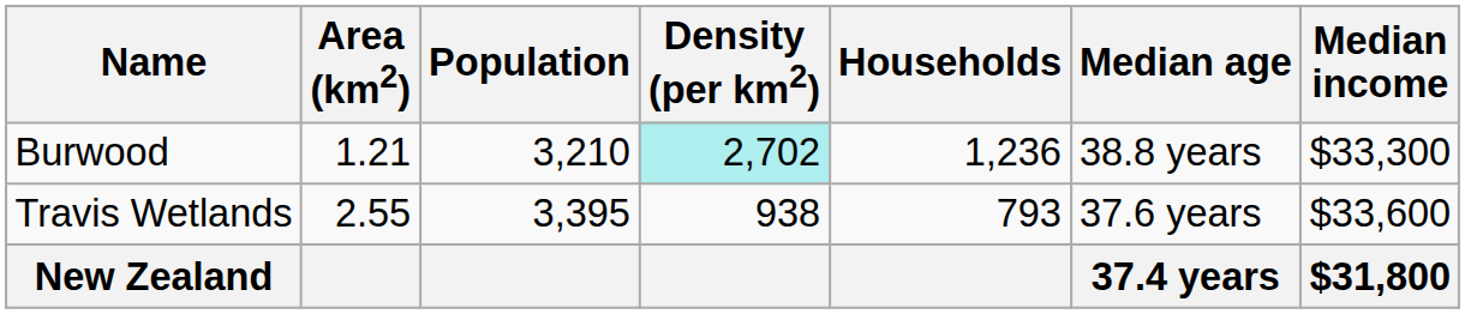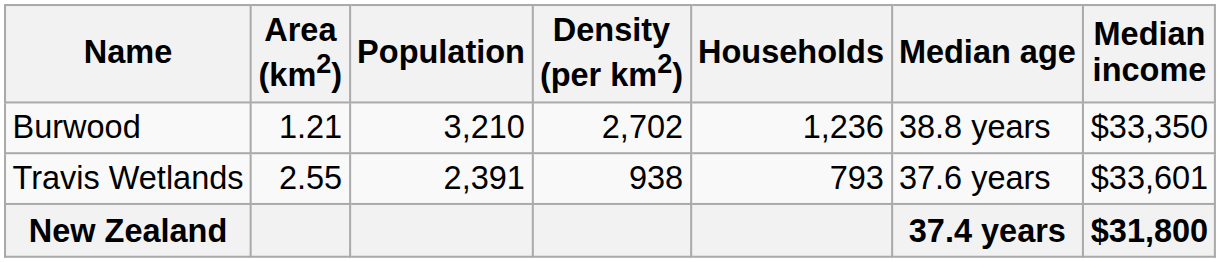Burwood | Density (per km2): paleturquoise background -> no background
Burwood | Median income: $33,300 -> $33,350
Travis Wetlands | Population: 3,395 -> 2,391
Travis Wetlands | Median income: $33,600 -> $33,601
